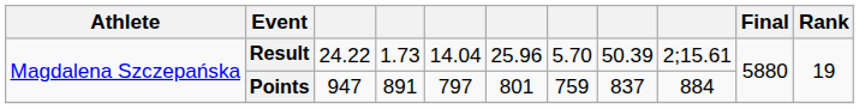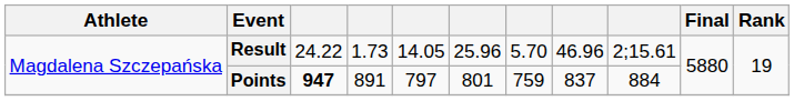Result | column 5: 14.04 -> 14.05
Result | column 8: 50.39 -> 46.96
Points | column 3: normal -> bold
